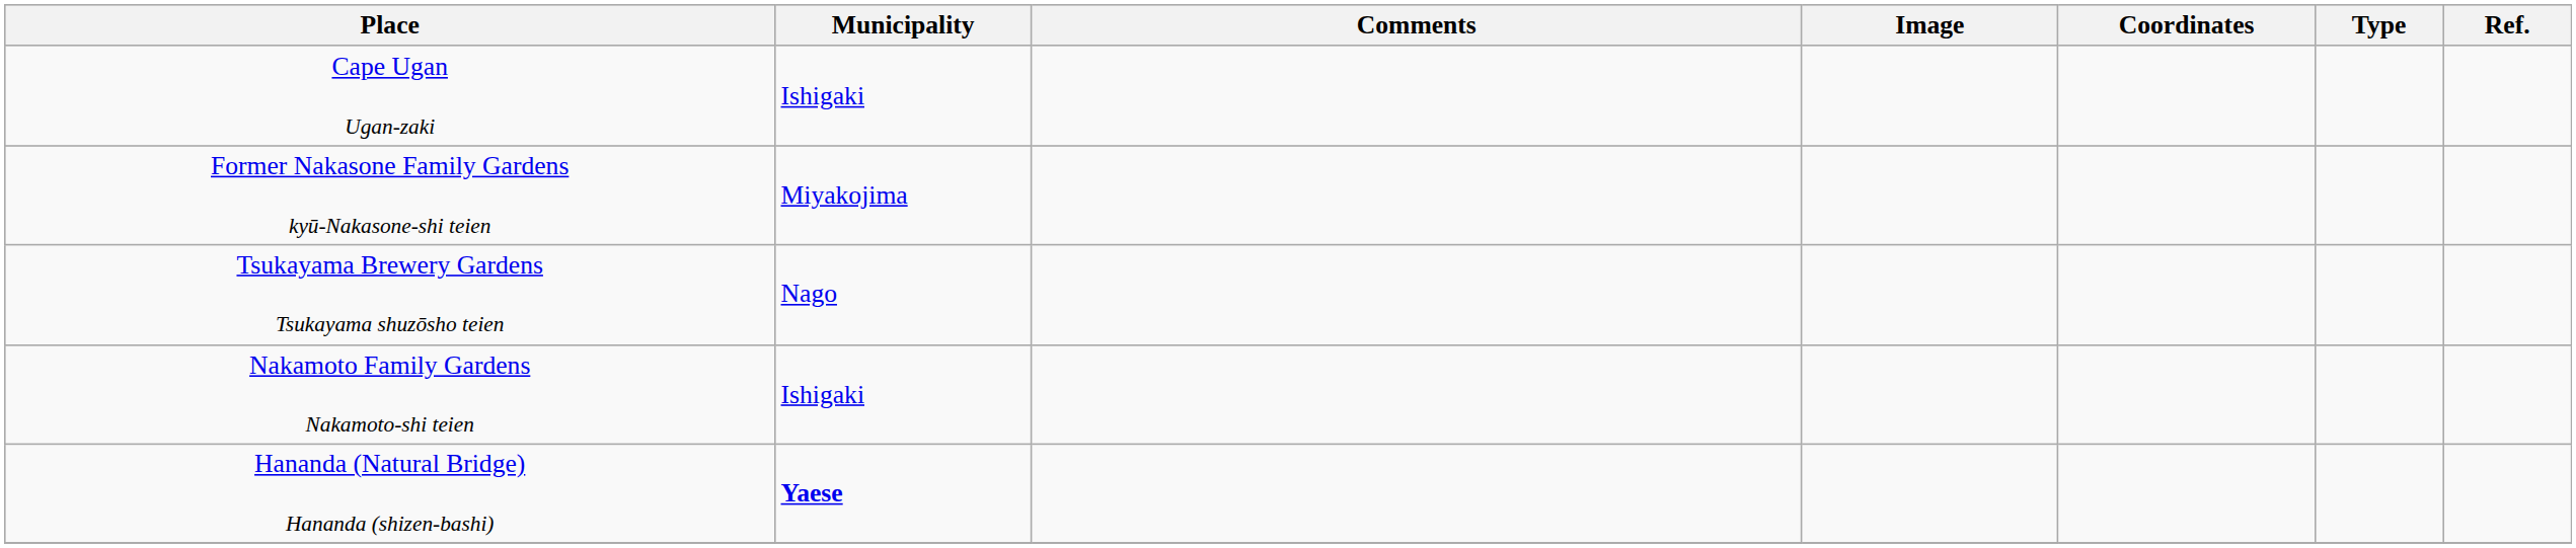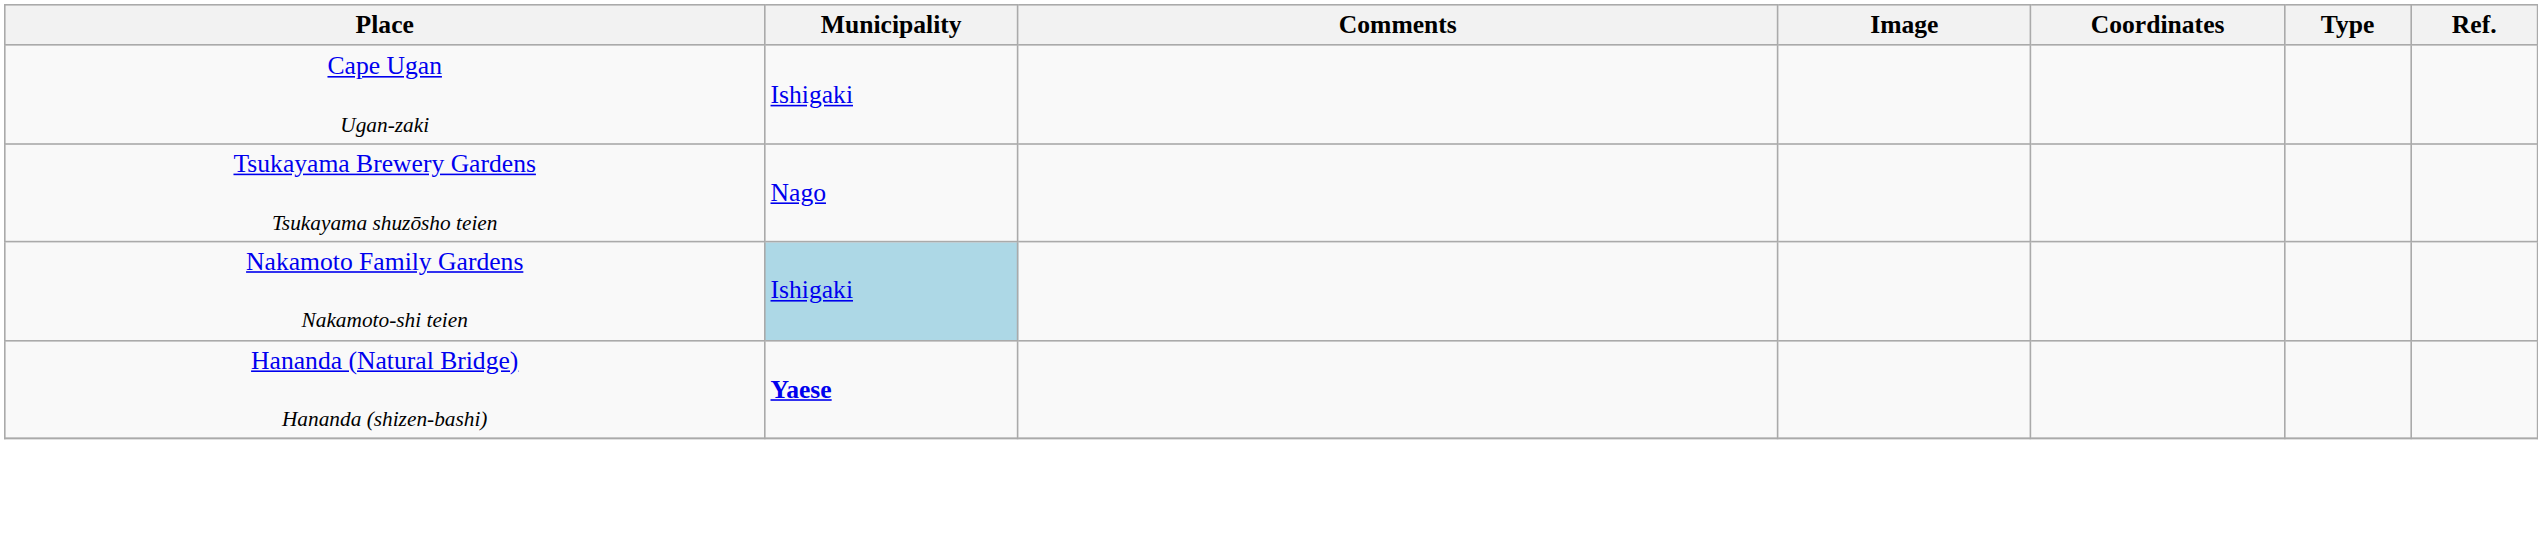- row: Former Nakasone Family Gardens kyū-Nakasone-shi teien | Miyakojima
Nakamoto Family Gardens Nakamoto-shi teien | Municipality: no background -> lightblue background
